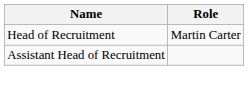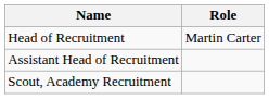+ row: Scout, Academy Recruitment
